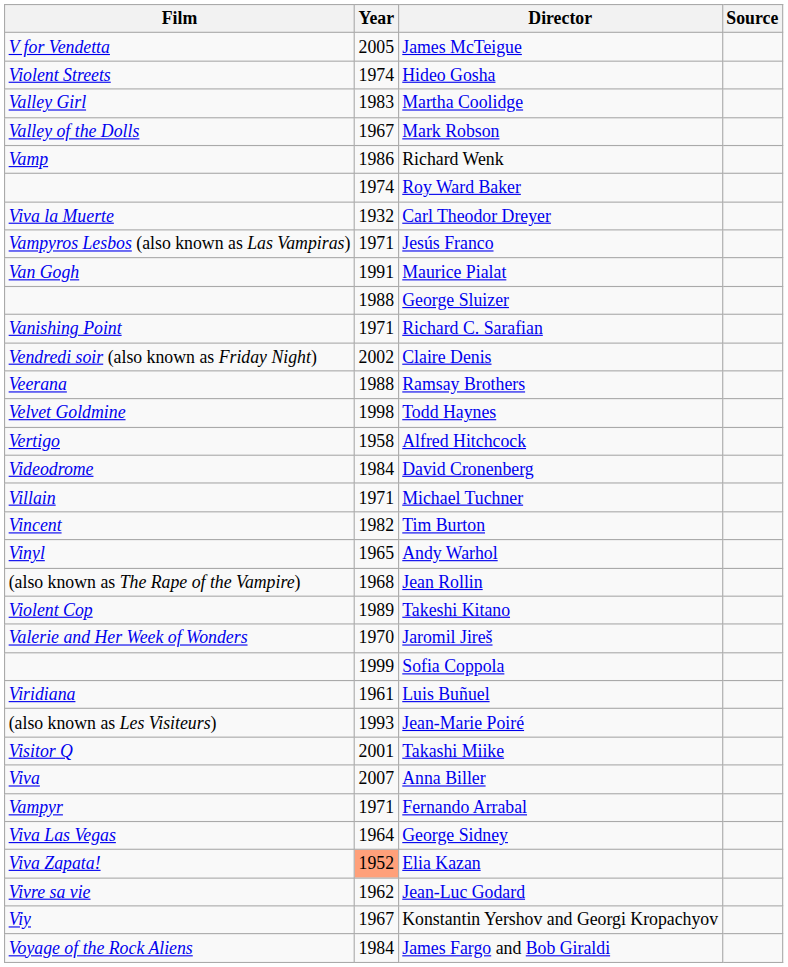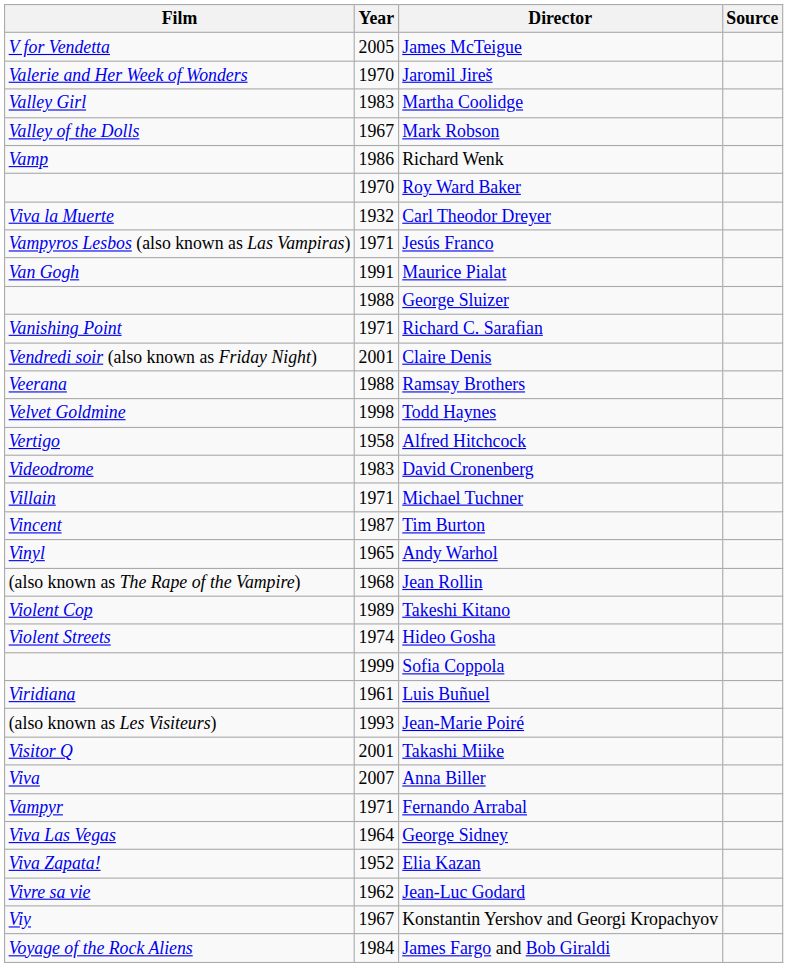rows swapped: Jaromil Jireš <-> Hideo Gosha
Roy Ward Baker | Year: 1974 -> 1970
Claire Denis | Year: 2002 -> 2001
David Cronenberg | Year: 1984 -> 1983
Tim Burton | Year: 1982 -> 1987
Elia Kazan | Year: lightsalmon background -> no background
